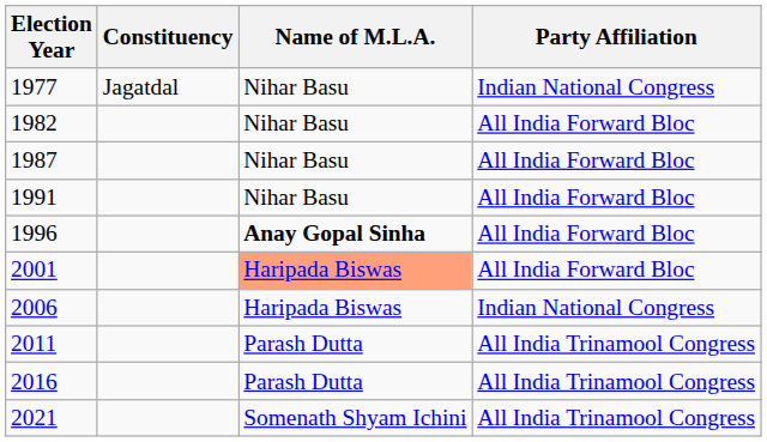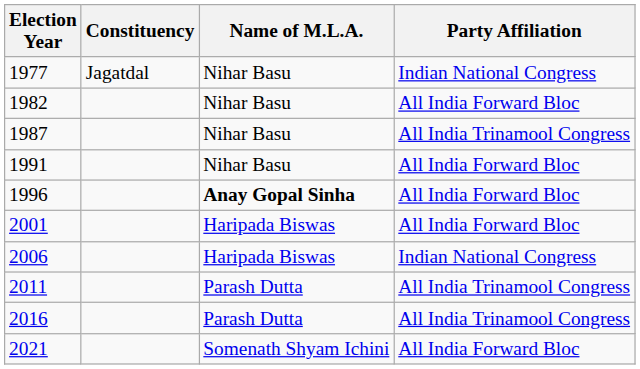1987 | Party Affiliation: All India Forward Bloc -> All India Trinamool Congress
2001 | Name of M.L.A.: lightsalmon background -> no background
2021 | Party Affiliation: All India Trinamool Congress -> All India Forward Bloc
